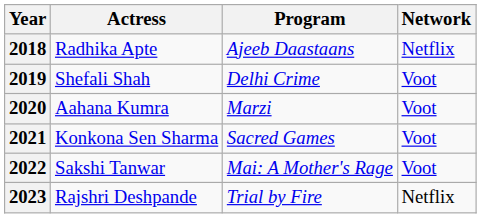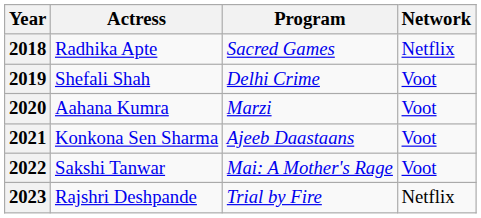2018 | Program: Ajeeb Daastaans -> Sacred Games
2021 | Program: Sacred Games -> Ajeeb Daastaans
